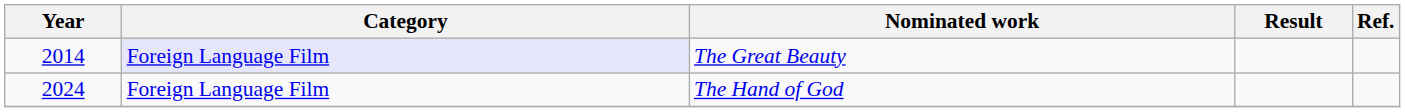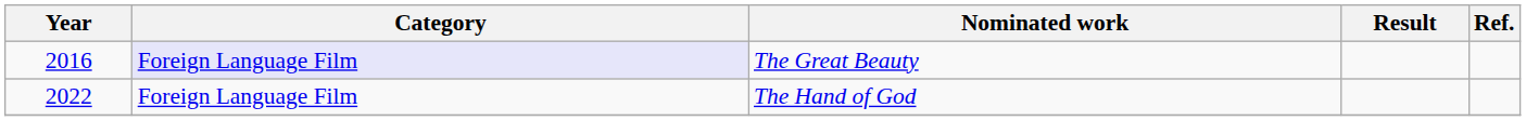The Great Beauty | Year: 2014 -> 2016
The Hand of God | Year: 2024 -> 2022
